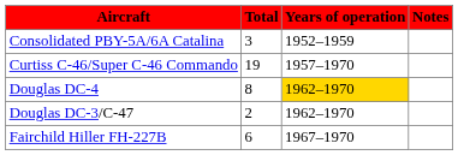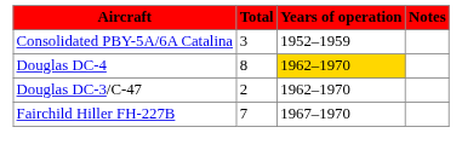- row: Curtiss C-46/Super C-46 Commando | 19 | 1957–1970
Fairchild Hiller FH-227B | Total: 6 -> 7
